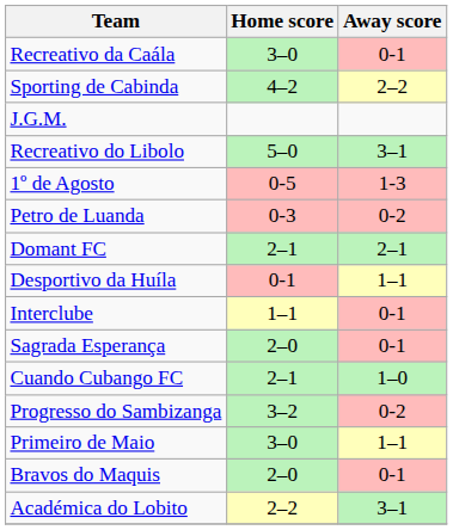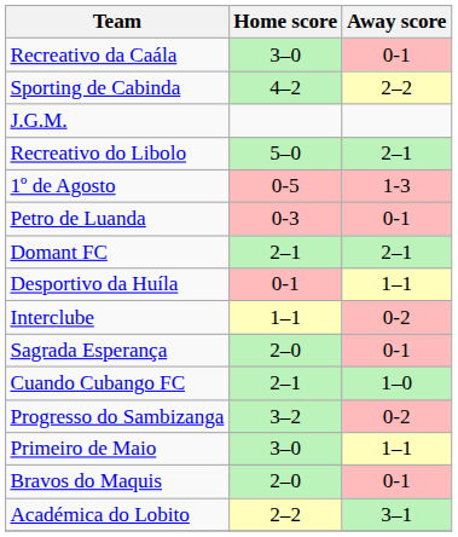Recreativo do Libolo | Away score: 3–1 -> 2–1
Petro de Luanda | Away score: 0-2 -> 0-1
Interclube | Away score: 0-1 -> 0-2
